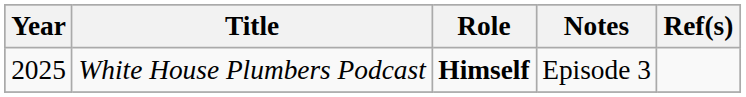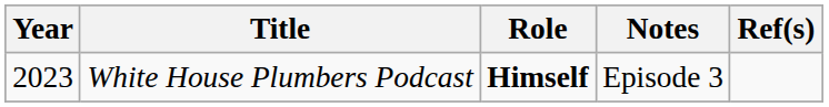White House Plumbers Podcast | Year: 2025 -> 2023
